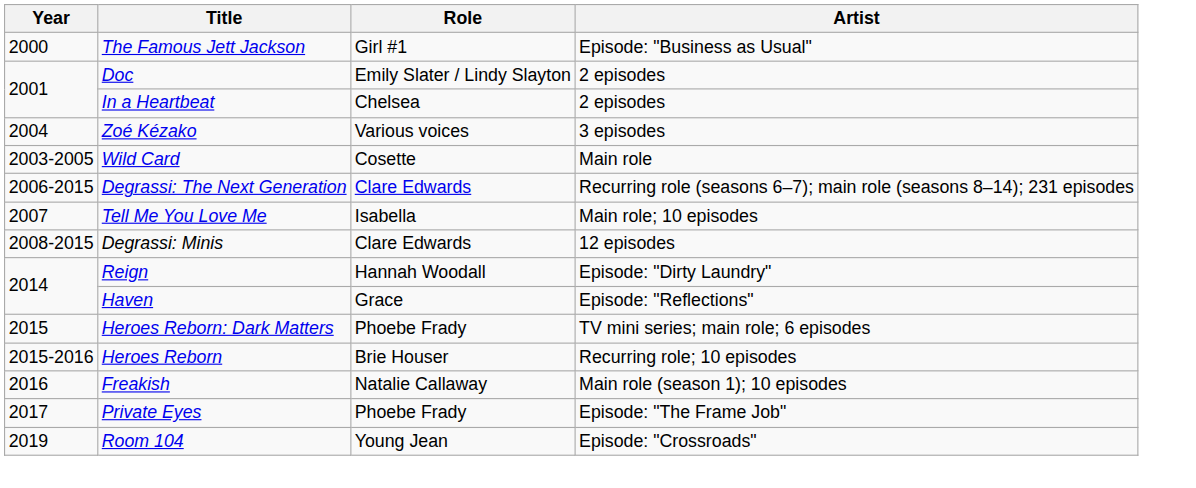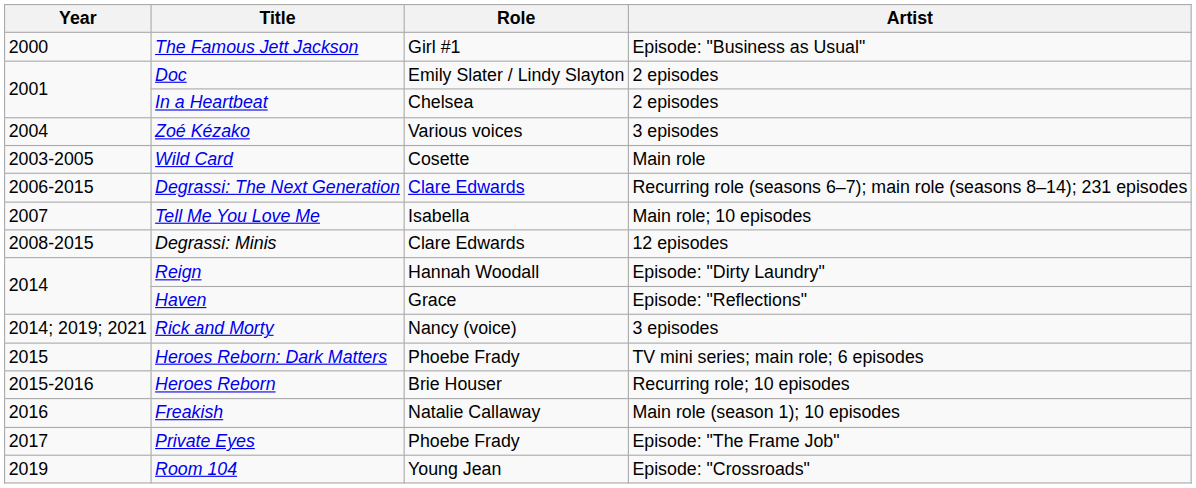+ row: 2014; 2019; 2021 | Rick and Morty | Nancy (voice) | 3 episodes
